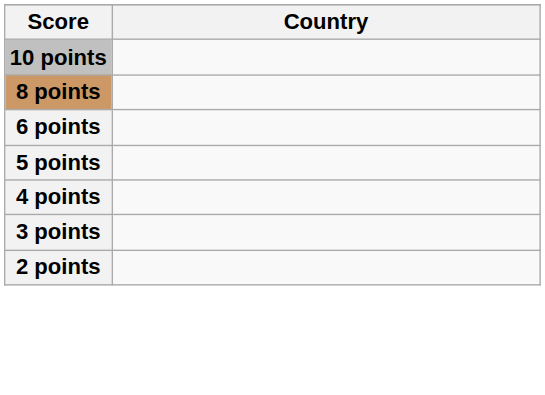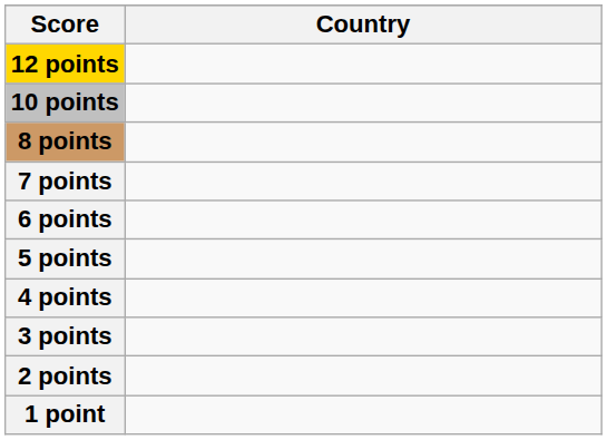+ row: 12 points
+ row: 7 points
+ row: 1 point
